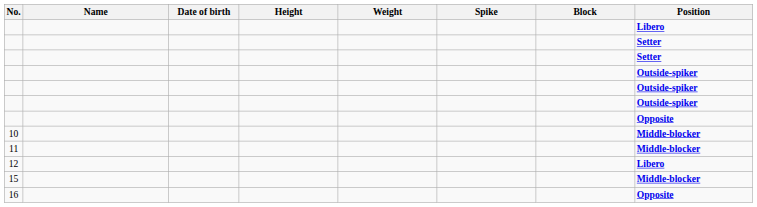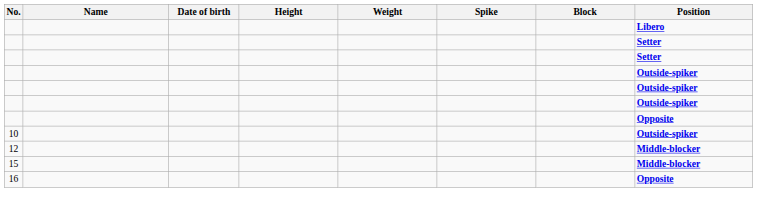10 | Position: Middle-blocker -> Outside-spiker
- row: 11 | Middle-blocker
12 | Position: Libero -> Middle-blocker
